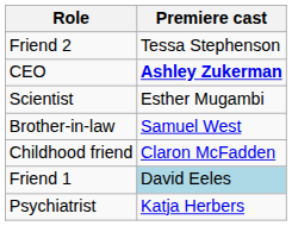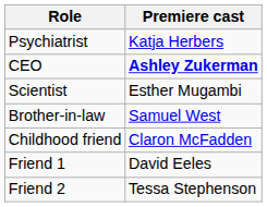rows swapped: Psychiatrist <-> Friend 2
Friend 1 | Premiere cast: lightblue background -> no background
